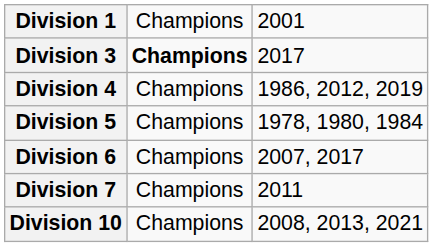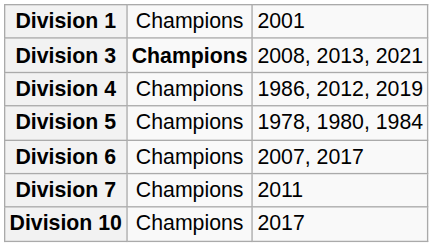Division 3 | column 3: 2017 -> 2008, 2013, 2021
Division 10 | column 3: 2008, 2013, 2021 -> 2017
